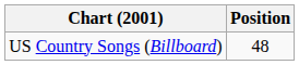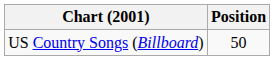US Country Songs (Billboard) | Position: 48 -> 50
